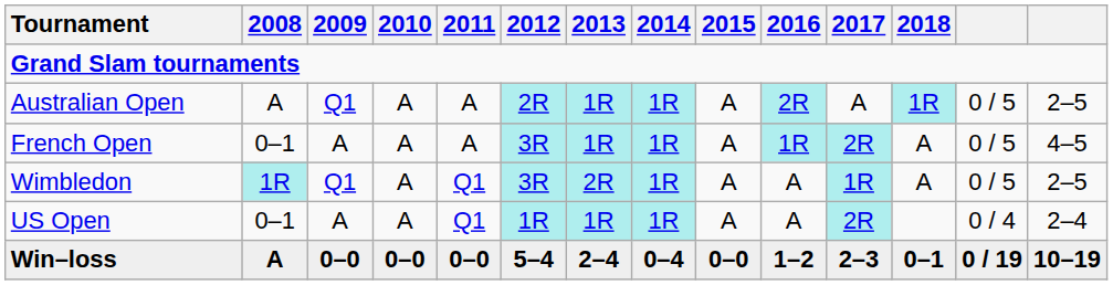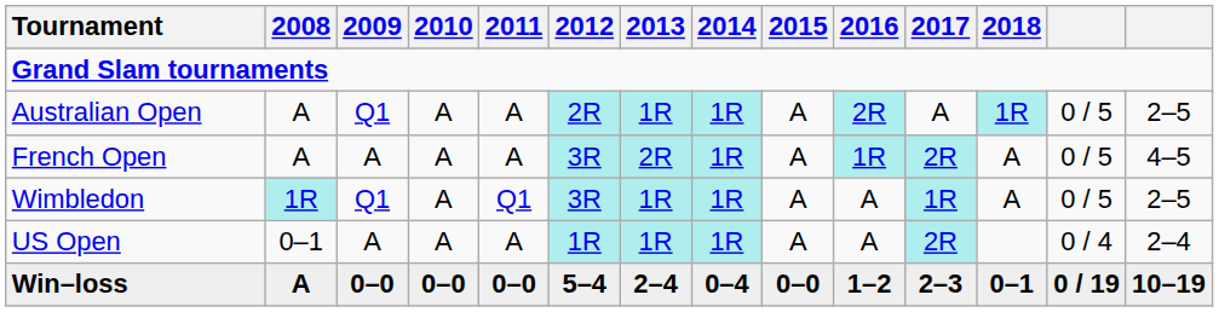French Open | 2008: 0–1 -> A
French Open | 2013: 1R -> 2R
Wimbledon | 2013: 2R -> 1R
US Open | 2011: Q1 -> A
